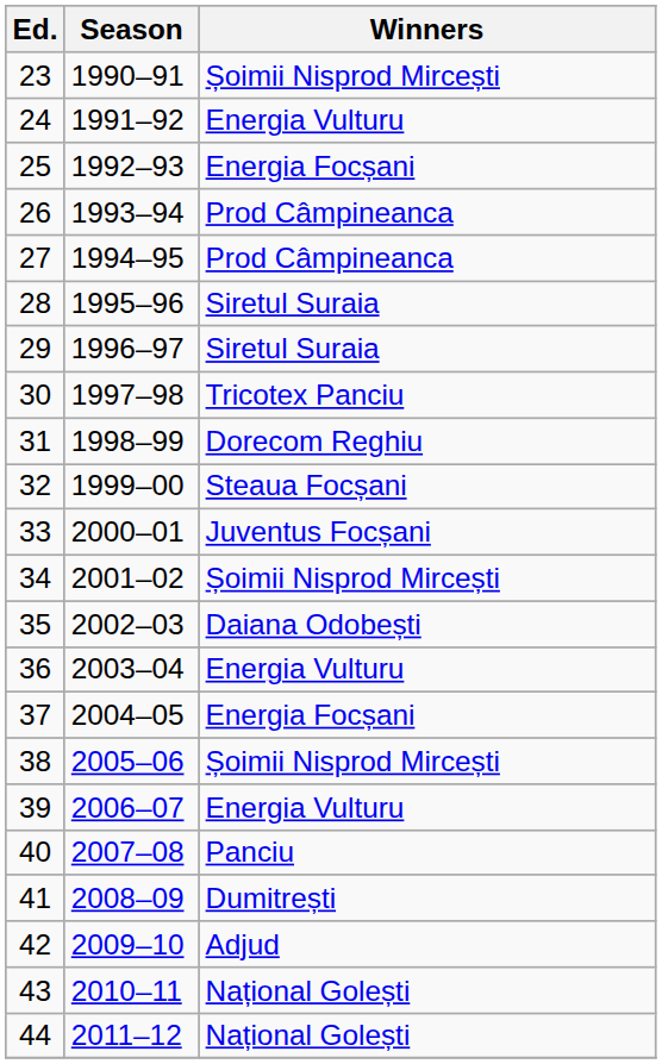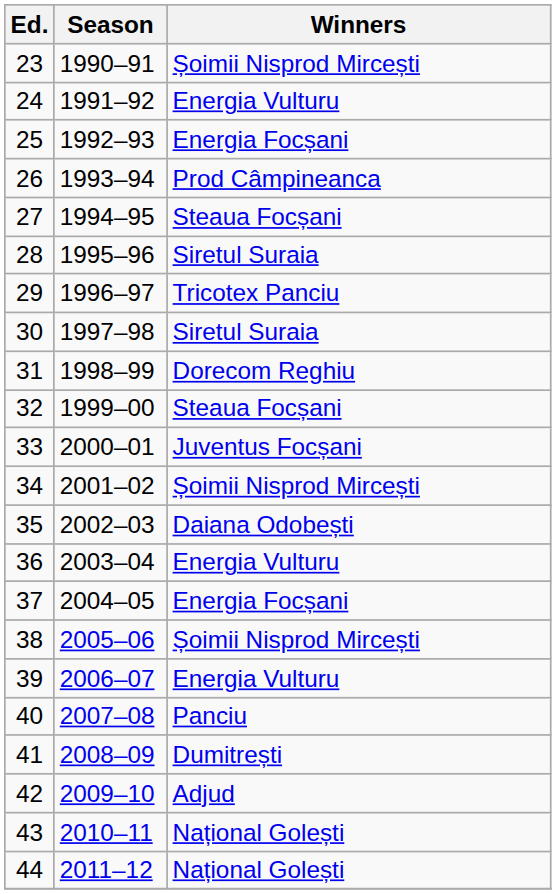27 | Winners: Prod Câmpineanca -> Steaua Focșani
29 | Winners: Siretul Suraia -> Tricotex Panciu
30 | Winners: Tricotex Panciu -> Siretul Suraia
